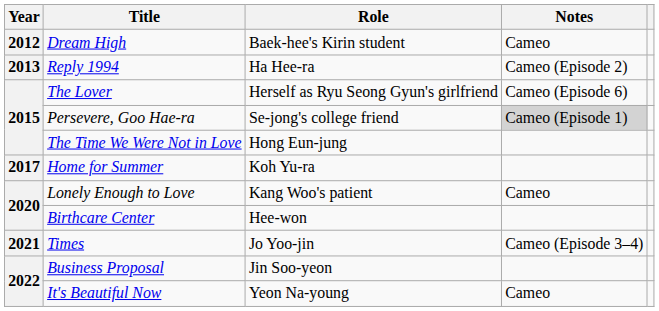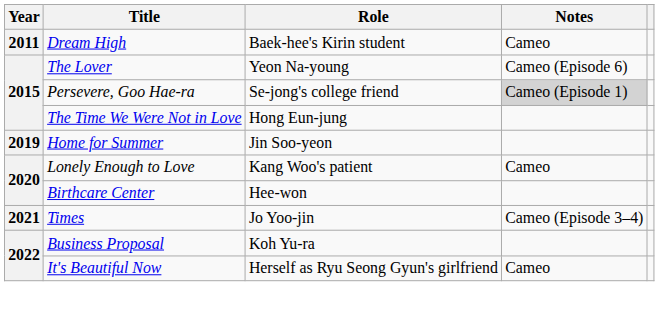Dream High | Year: 2012 -> 2011
- row: 2013 | Reply 1994 | Ha Hee-ra | Cameo (Episode 2)
The Lover | Role: Herself as Ryu Seong Gyun's girlfriend -> Yeon Na-young
Home for Summer | Year: 2017 -> 2019
Home for Summer | Role: Koh Yu-ra -> Jin Soo-yeon
Business Proposal | Role: Jin Soo-yeon -> Koh Yu-ra
It's Beautiful Now | Role: Yeon Na-young -> Herself as Ryu Seong Gyun's girlfriend
